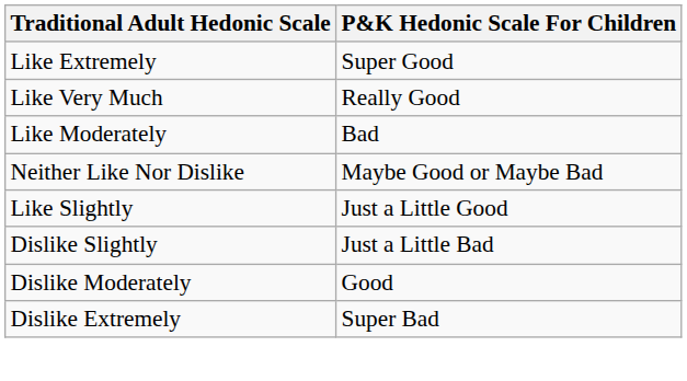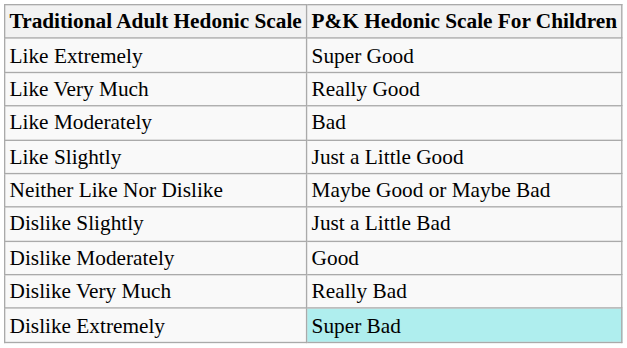rows swapped: Like Slightly <-> Neither Like Nor Dislike
+ row: Dislike Very Much | Really Bad
Dislike Extremely | P&K Hedonic Scale For Children: no background -> paleturquoise background
